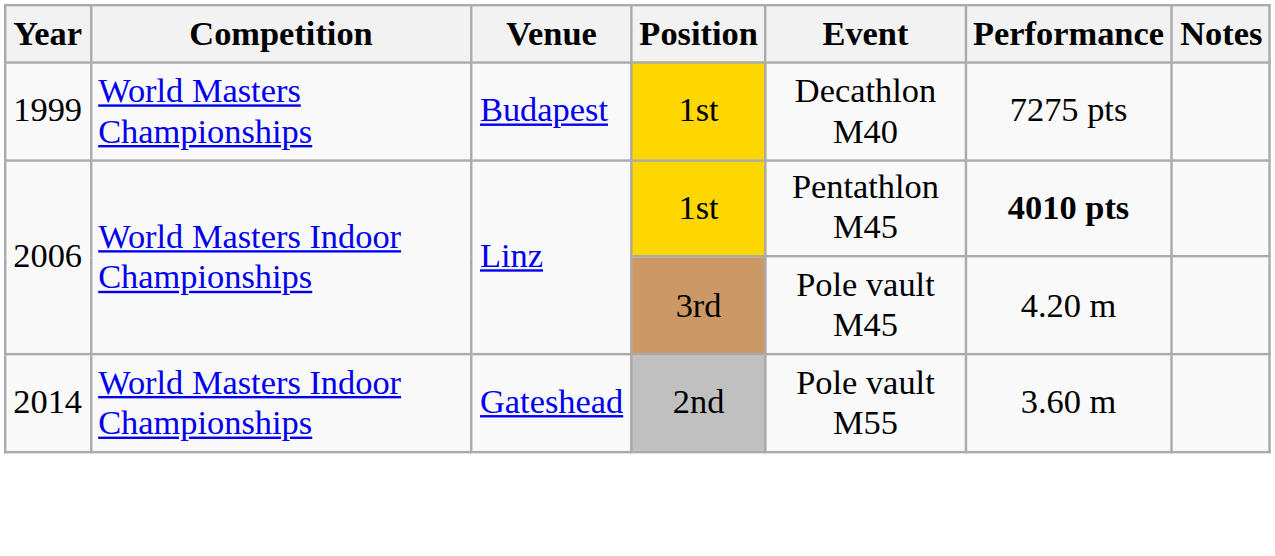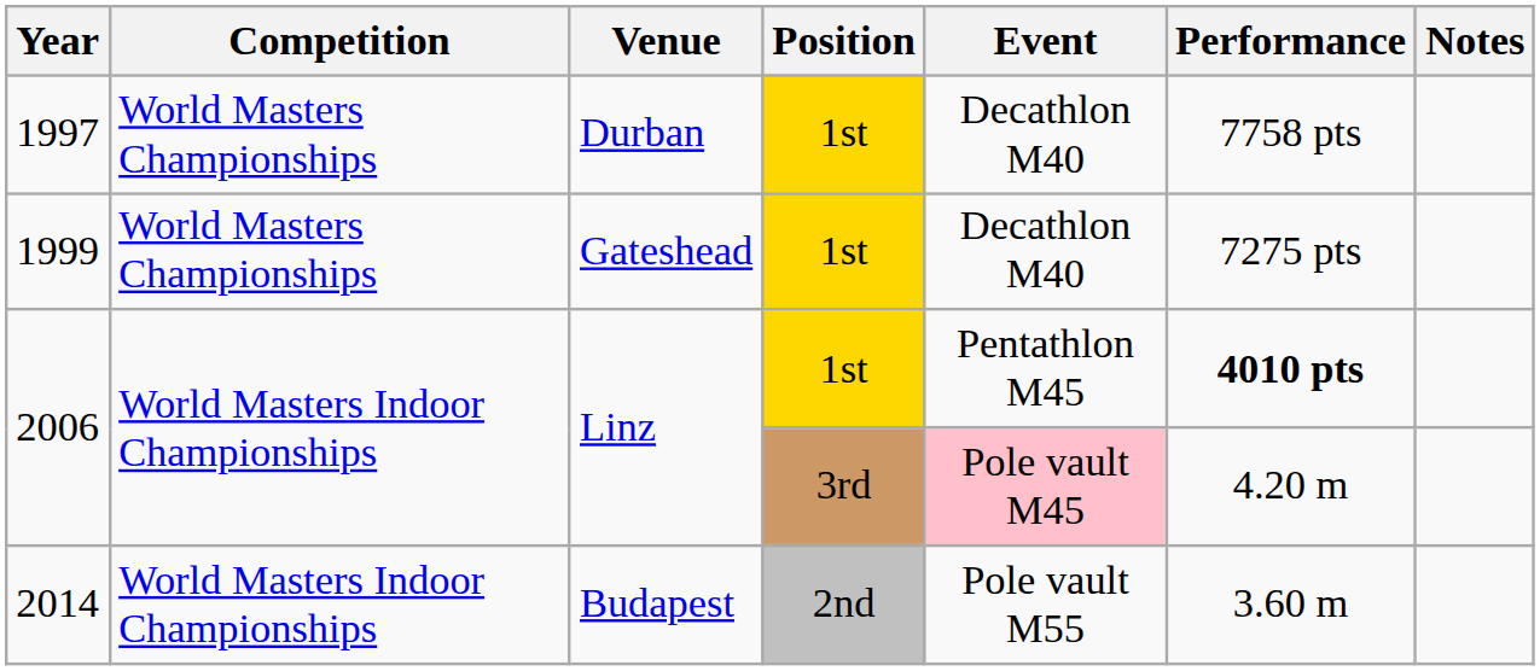+ row: 1997 | World Masters Championships | Durban | 1st | Decathlon M40 | 7758 pts
1999 | Venue: Budapest -> Gateshead
2006 / 3rd | Event: no background -> pink background
2014 | Venue: Gateshead -> Budapest
